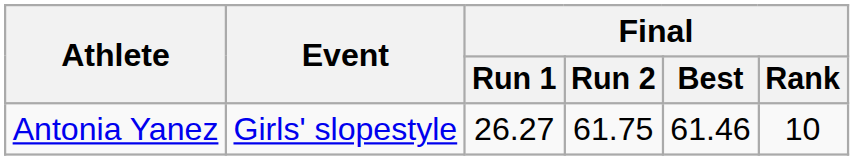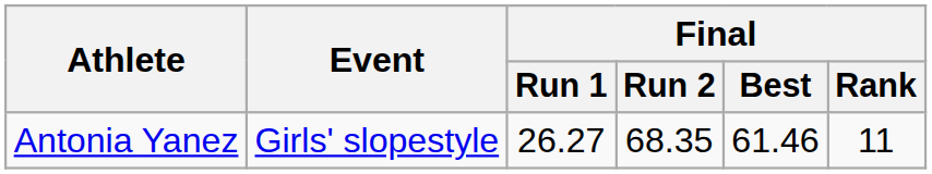Antonia Yanez | Final / Run 2: 61.75 -> 68.35
Antonia Yanez | Final / Rank: 10 -> 11
